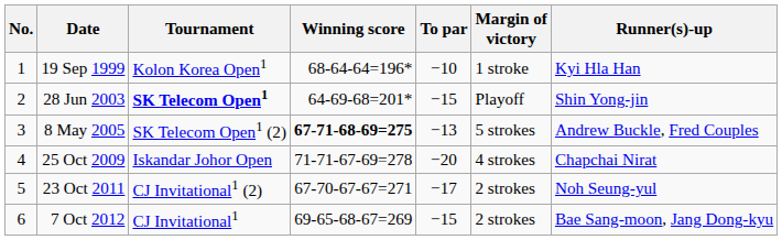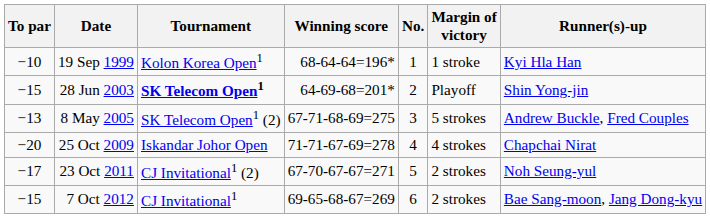columns swapped: No. <-> To par
8 May 2005 | Winning score: bold -> normal
